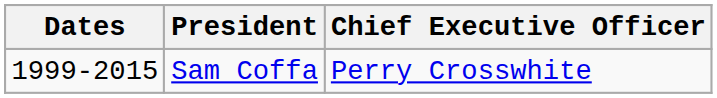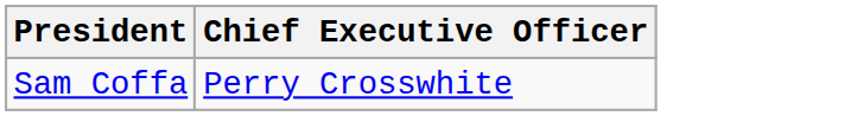- column: Dates | 1999-2015
